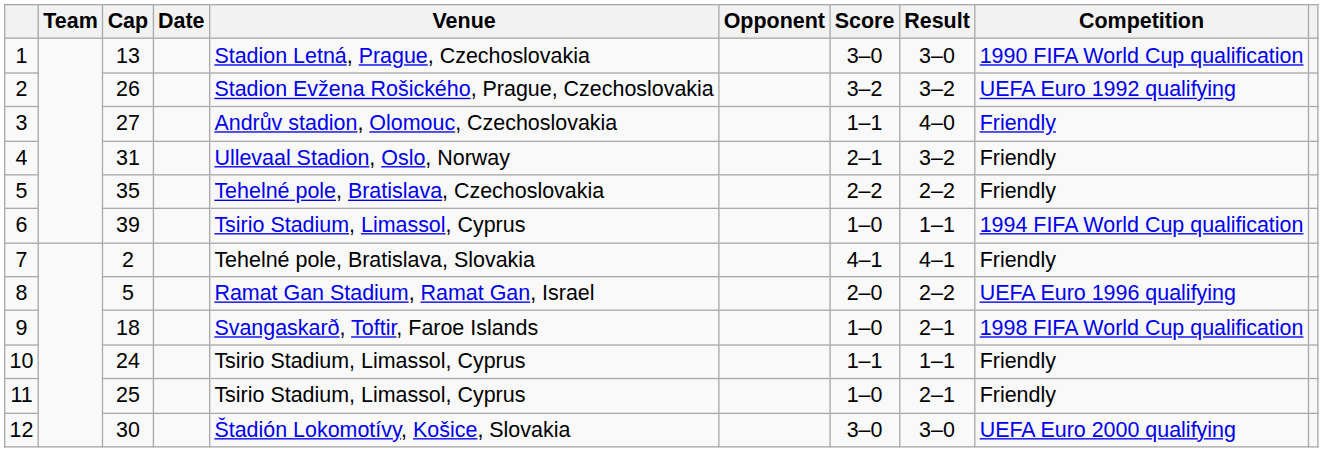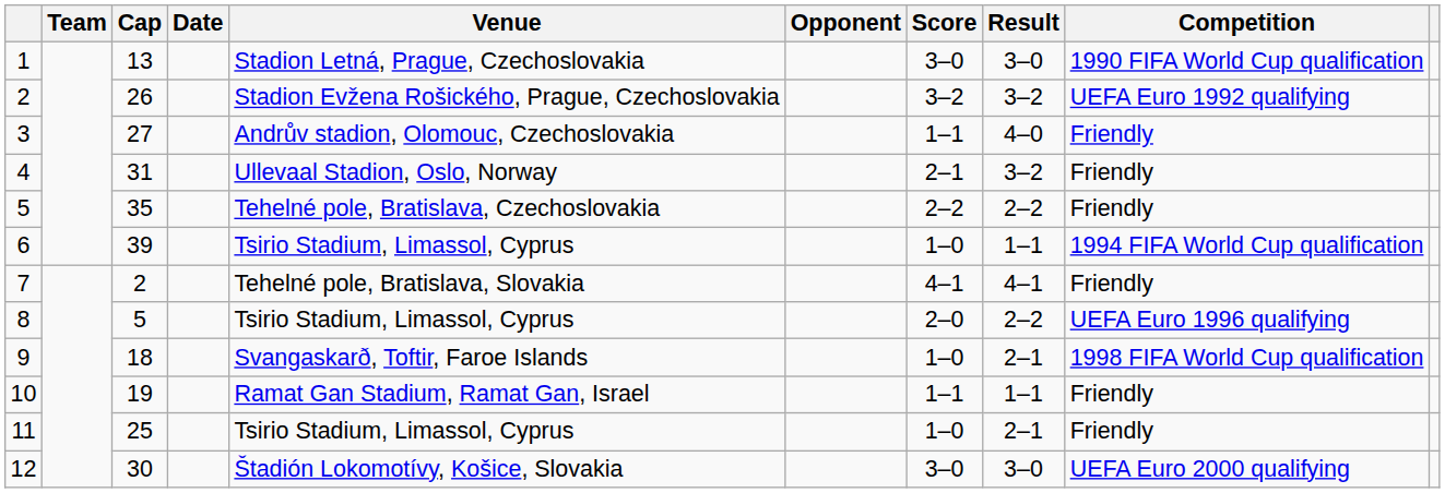8 | Venue: Ramat Gan Stadium, Ramat Gan, Israel -> Tsirio Stadium, Limassol, Cyprus
10 | Cap: 24 -> 19
10 | Venue: Tsirio Stadium, Limassol, Cyprus -> Ramat Gan Stadium, Ramat Gan, Israel
